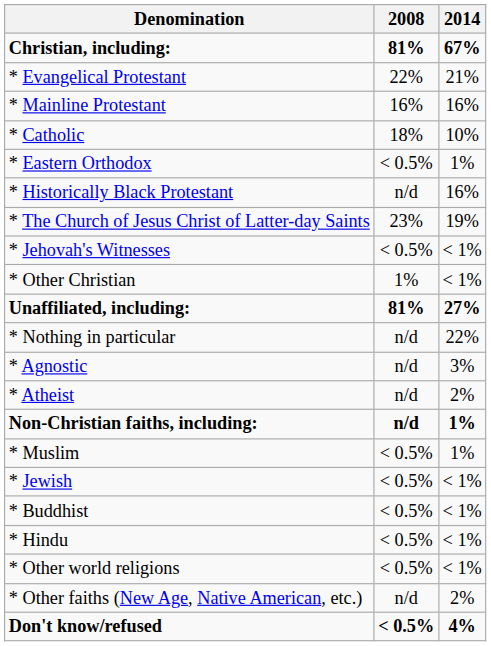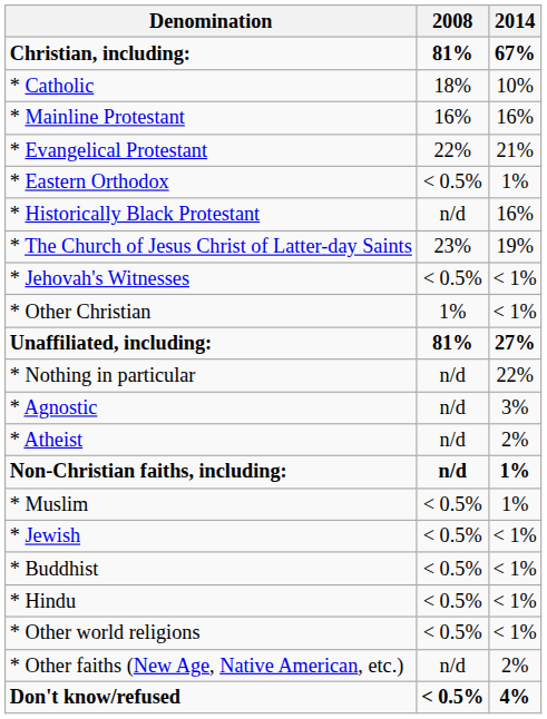rows swapped: * Evangelical Protestant <-> * Catholic
